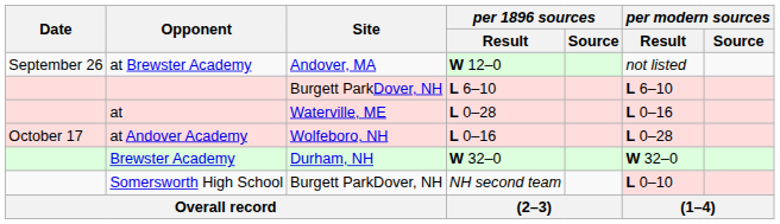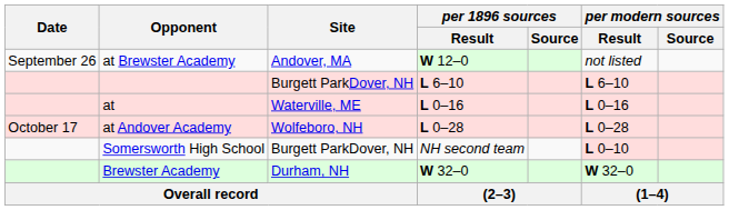at | per 1896 sources / Result: L 0–28 -> L 0–16
at Andover Academy | per 1896 sources / Result: L 0–16 -> L 0–28
rows swapped: Brewster Academy <-> Somersworth High School
